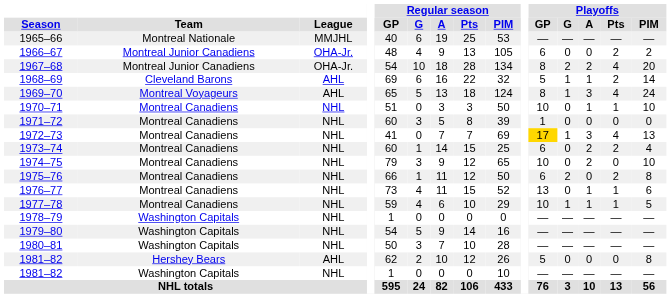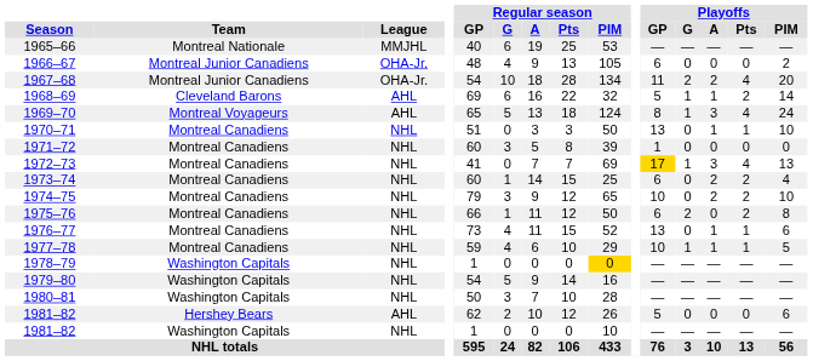1966–67 | Playoffs / Pts: 2 -> 0
1967–68 | Playoffs / GP: 8 -> 11
1970–71 | Playoffs / GP: 10 -> 13
1974–75 | Playoffs / Pts: 0 -> 2
1978–79 | Regular season / PIM: no background -> gold background
1981–82 / Hershey Bears | Playoffs / PIM: 8 -> 6
